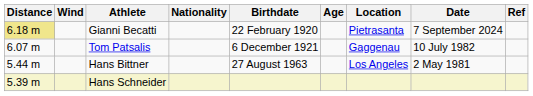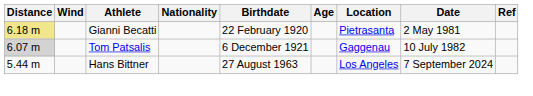Gianni Becatti | Date: 7 September 2024 -> 2 May 1981
Tom Patsalis | Distance: no background -> lightgrey background
Hans Bittner | Date: 2 May 1981 -> 7 September 2024
- row: 5.39 m | Hans Schneider
